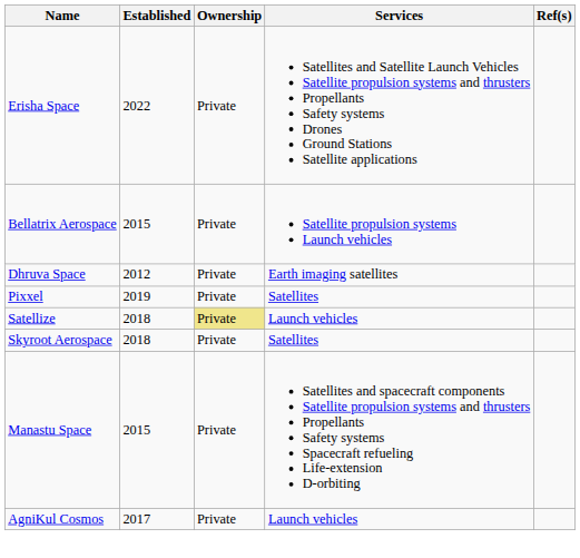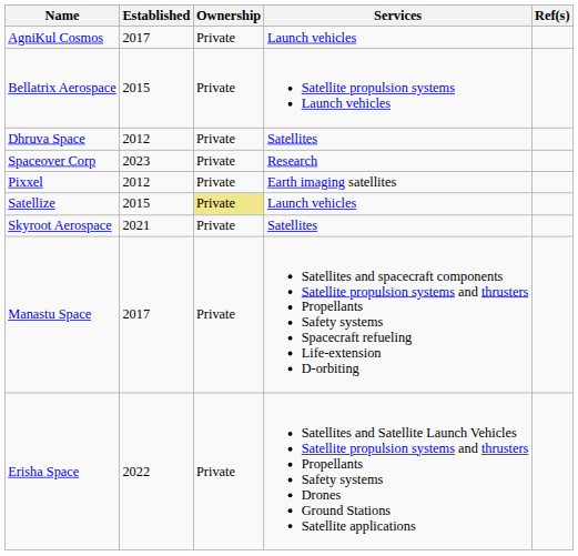rows swapped: AgniKul Cosmos <-> Erisha Space
Dhruva Space | Services: Earth imaging satellites -> Satellites
+ row: Spaceover Corp | 2023 | Private | Research
Pixxel | Established: 2019 -> 2012
Pixxel | Services: Satellites -> Earth imaging satellites
Satellize | Established: 2018 -> 2015
Skyroot Aerospace | Established: 2018 -> 2021
Manastu Space | Established: 2015 -> 2017
